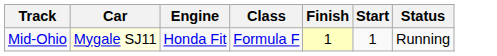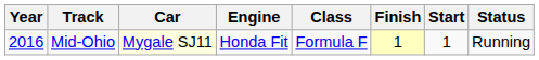+ column: Year | 2016
